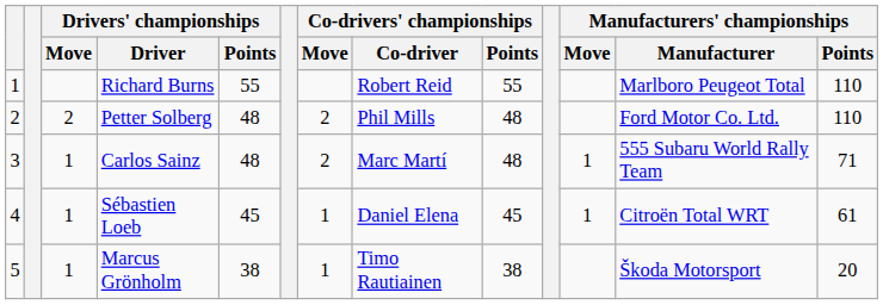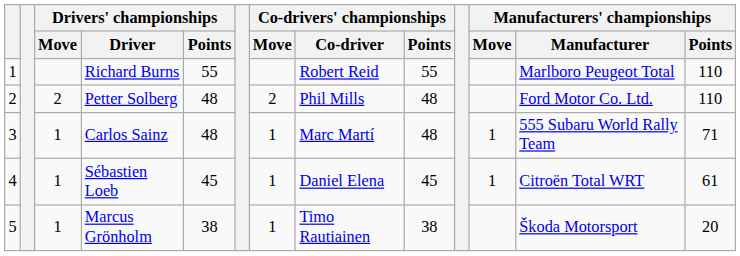Carlos Sainz | Co-drivers' championships / Move: 2 -> 1
